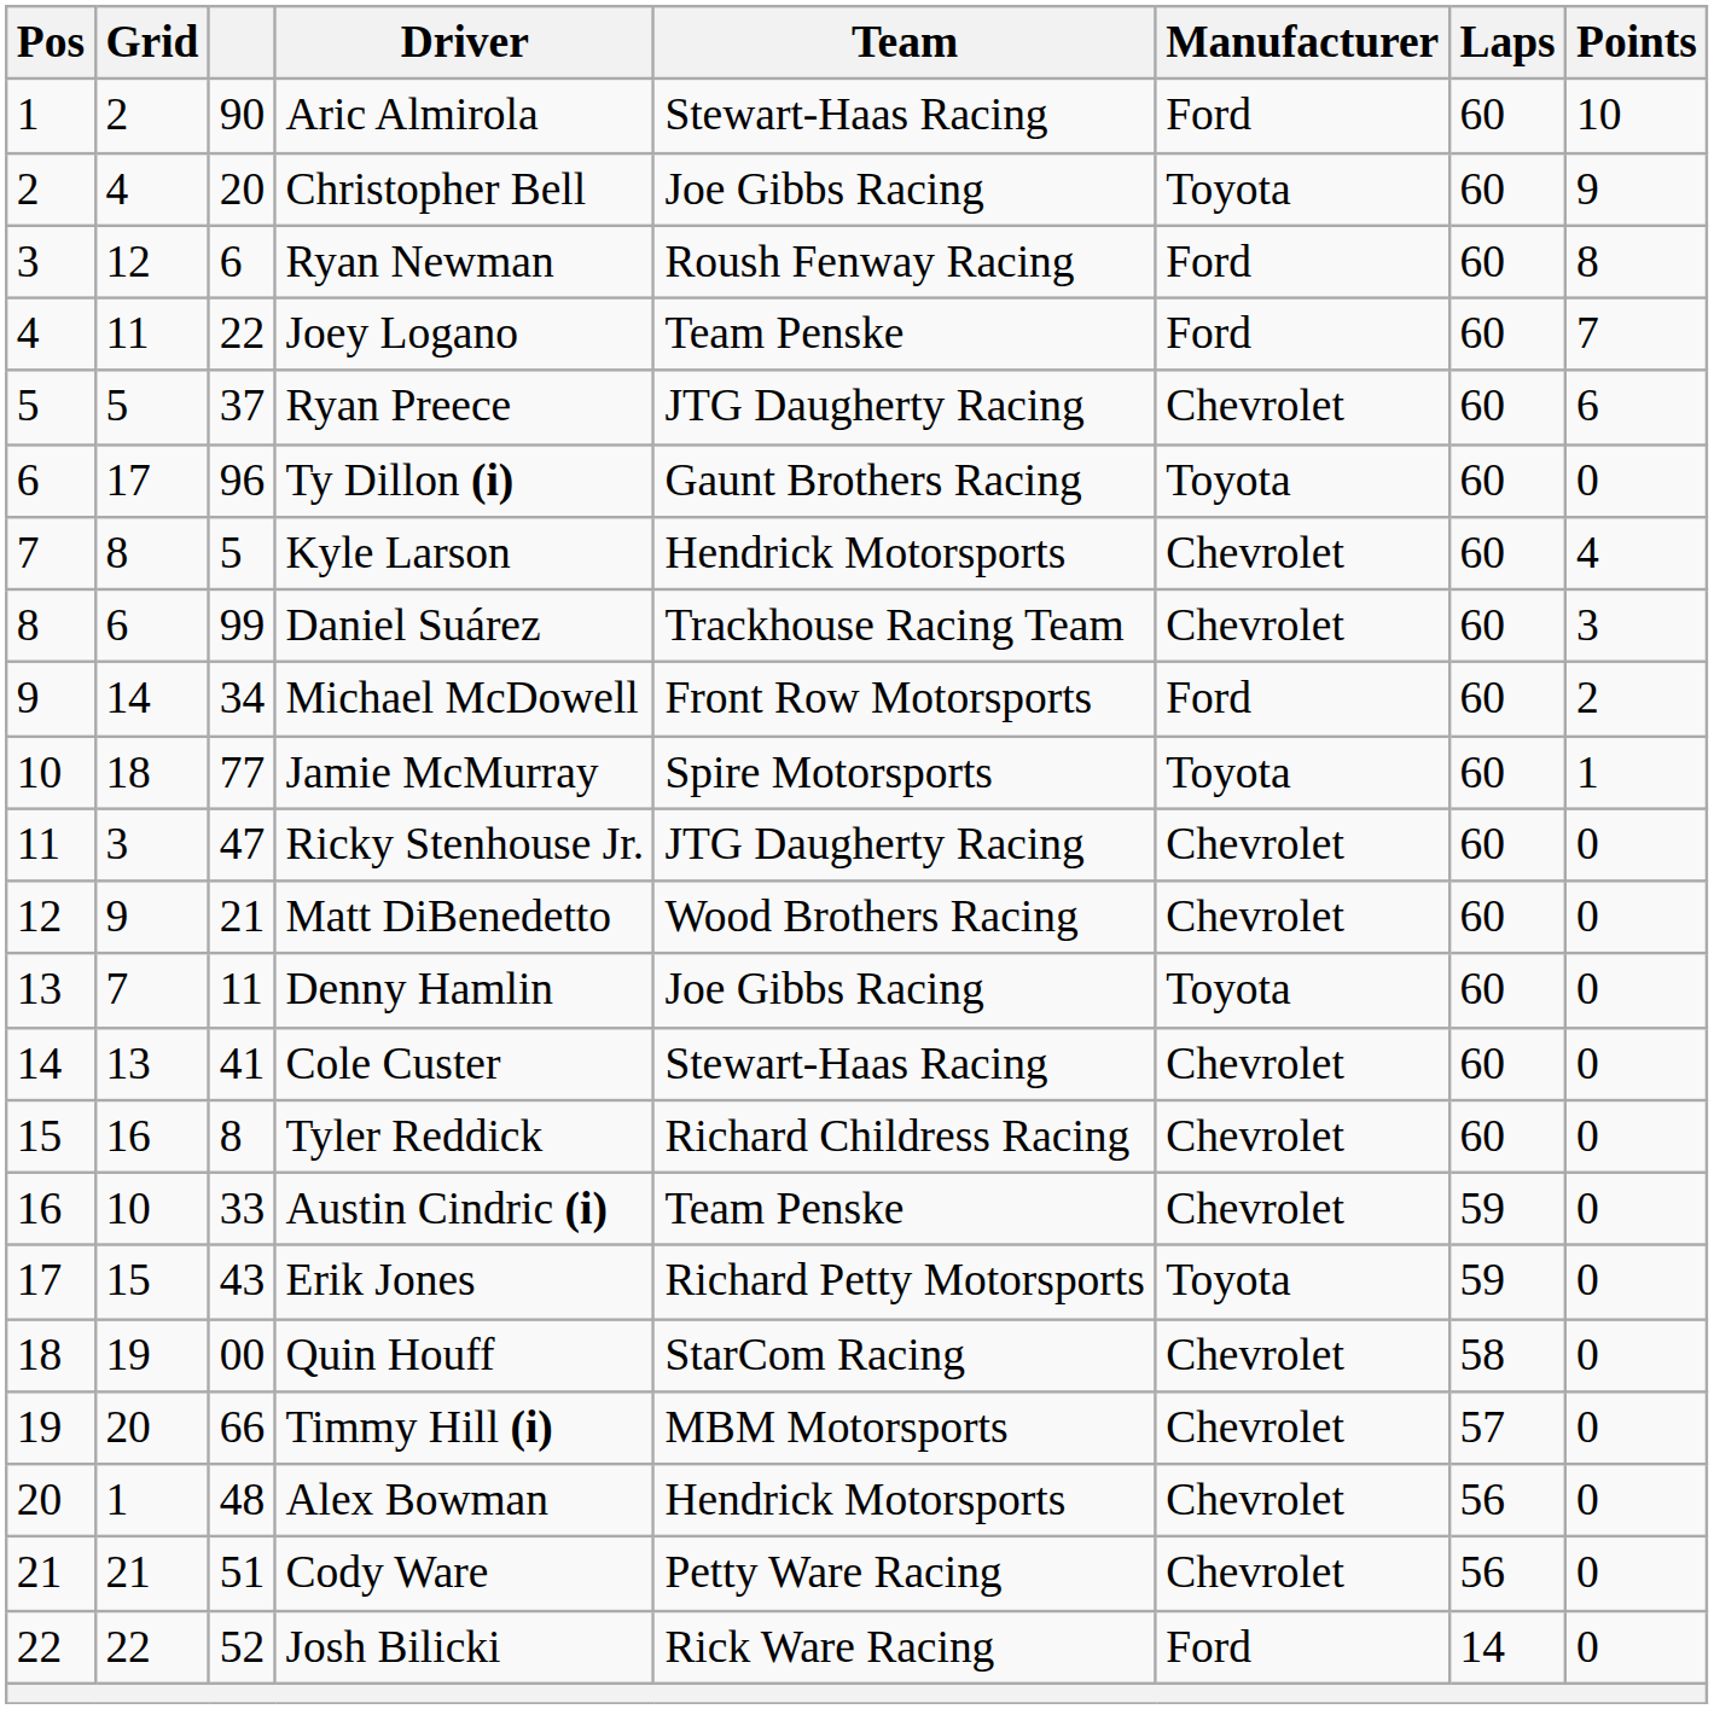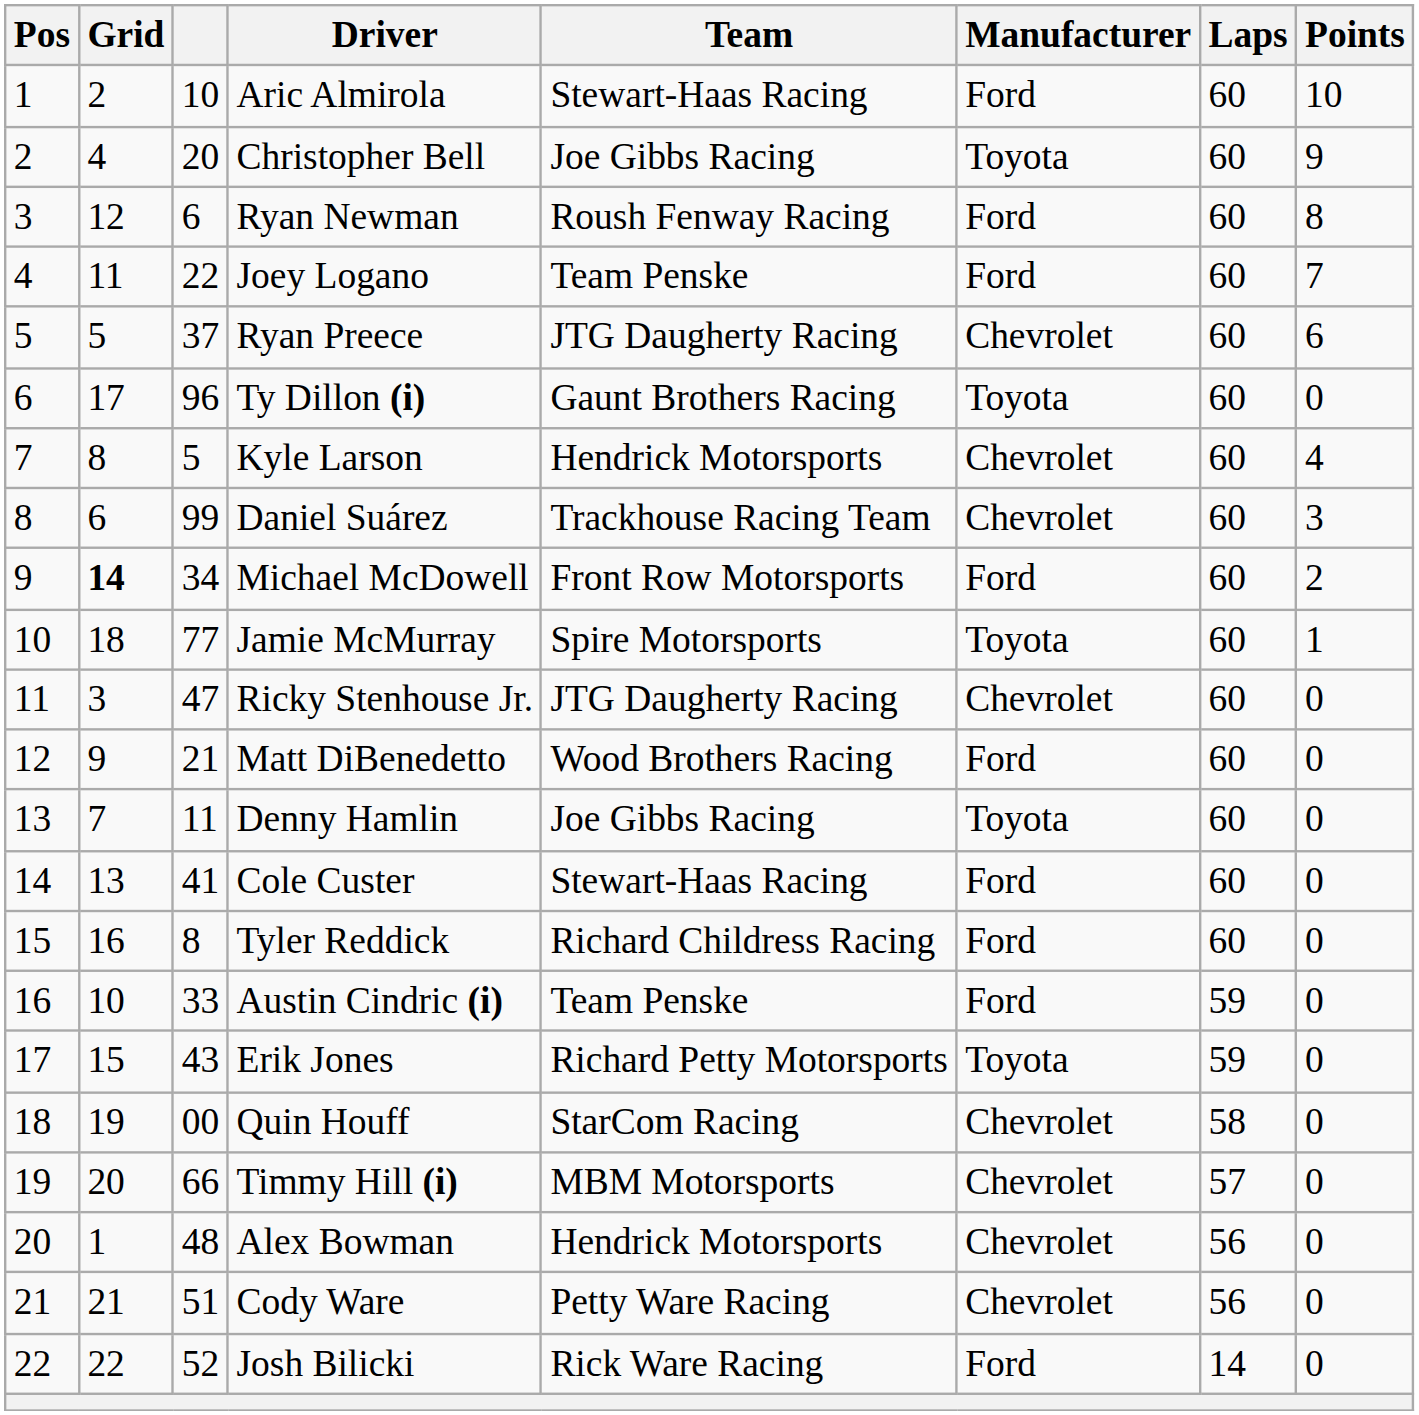Aric Almirola | column 3: 90 -> 10
Michael McDowell | Grid: normal -> bold
Matt DiBenedetto | Manufacturer: Chevrolet -> Ford
Cole Custer | Manufacturer: Chevrolet -> Ford
Tyler Reddick | Manufacturer: Chevrolet -> Ford
Austin Cindric (i) | Manufacturer: Chevrolet -> Ford
